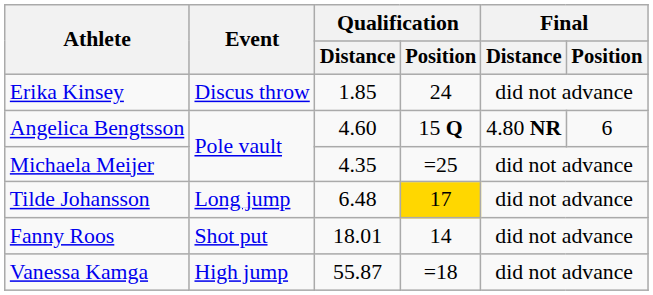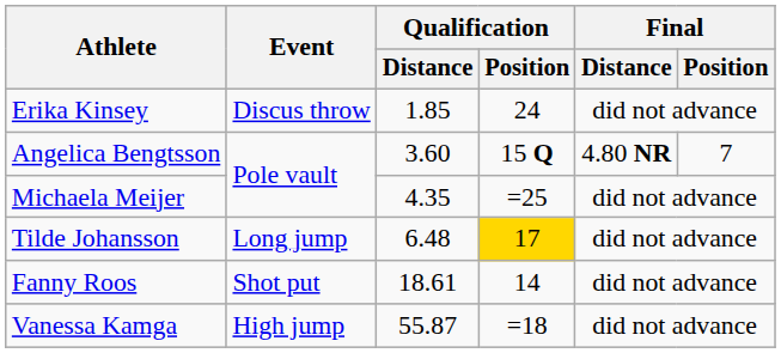Angelica Bengtsson | Qualification / Distance: 4.60 -> 3.60
Angelica Bengtsson | Final / Position: 6 -> 7
Fanny Roos | Qualification / Distance: 18.01 -> 18.61
